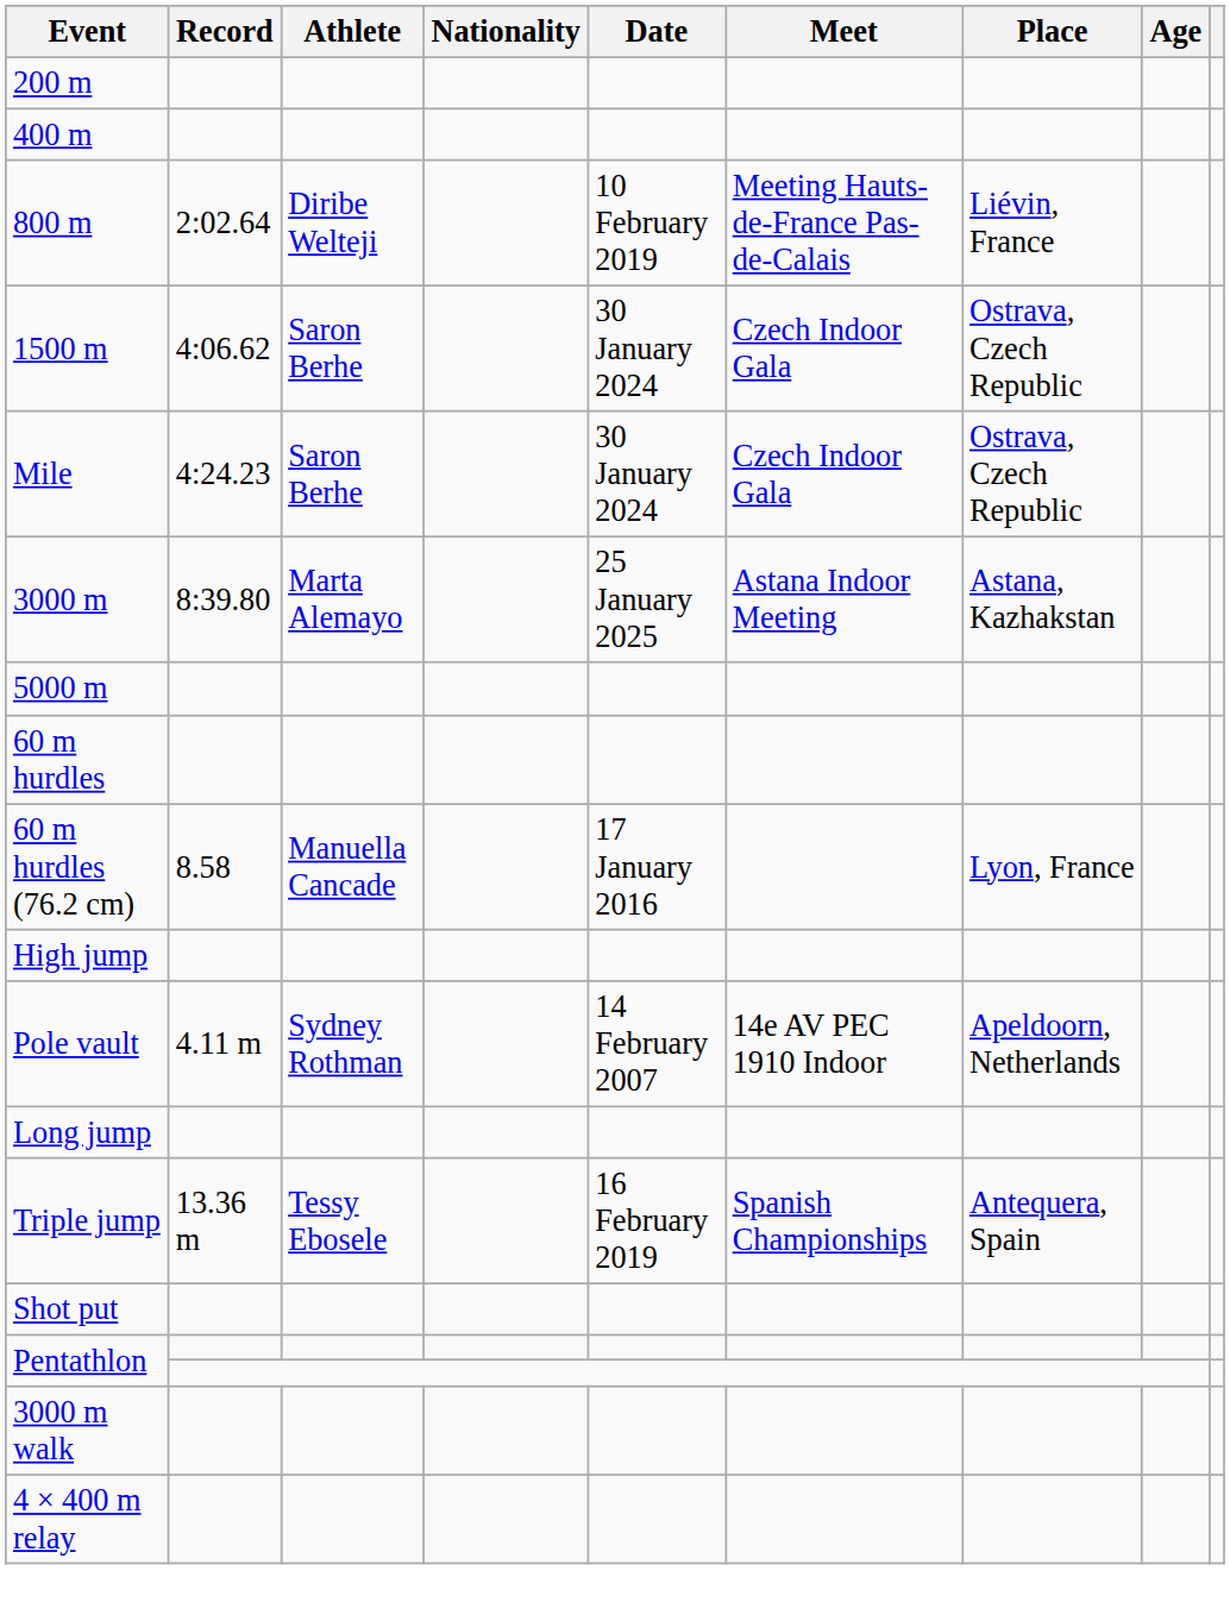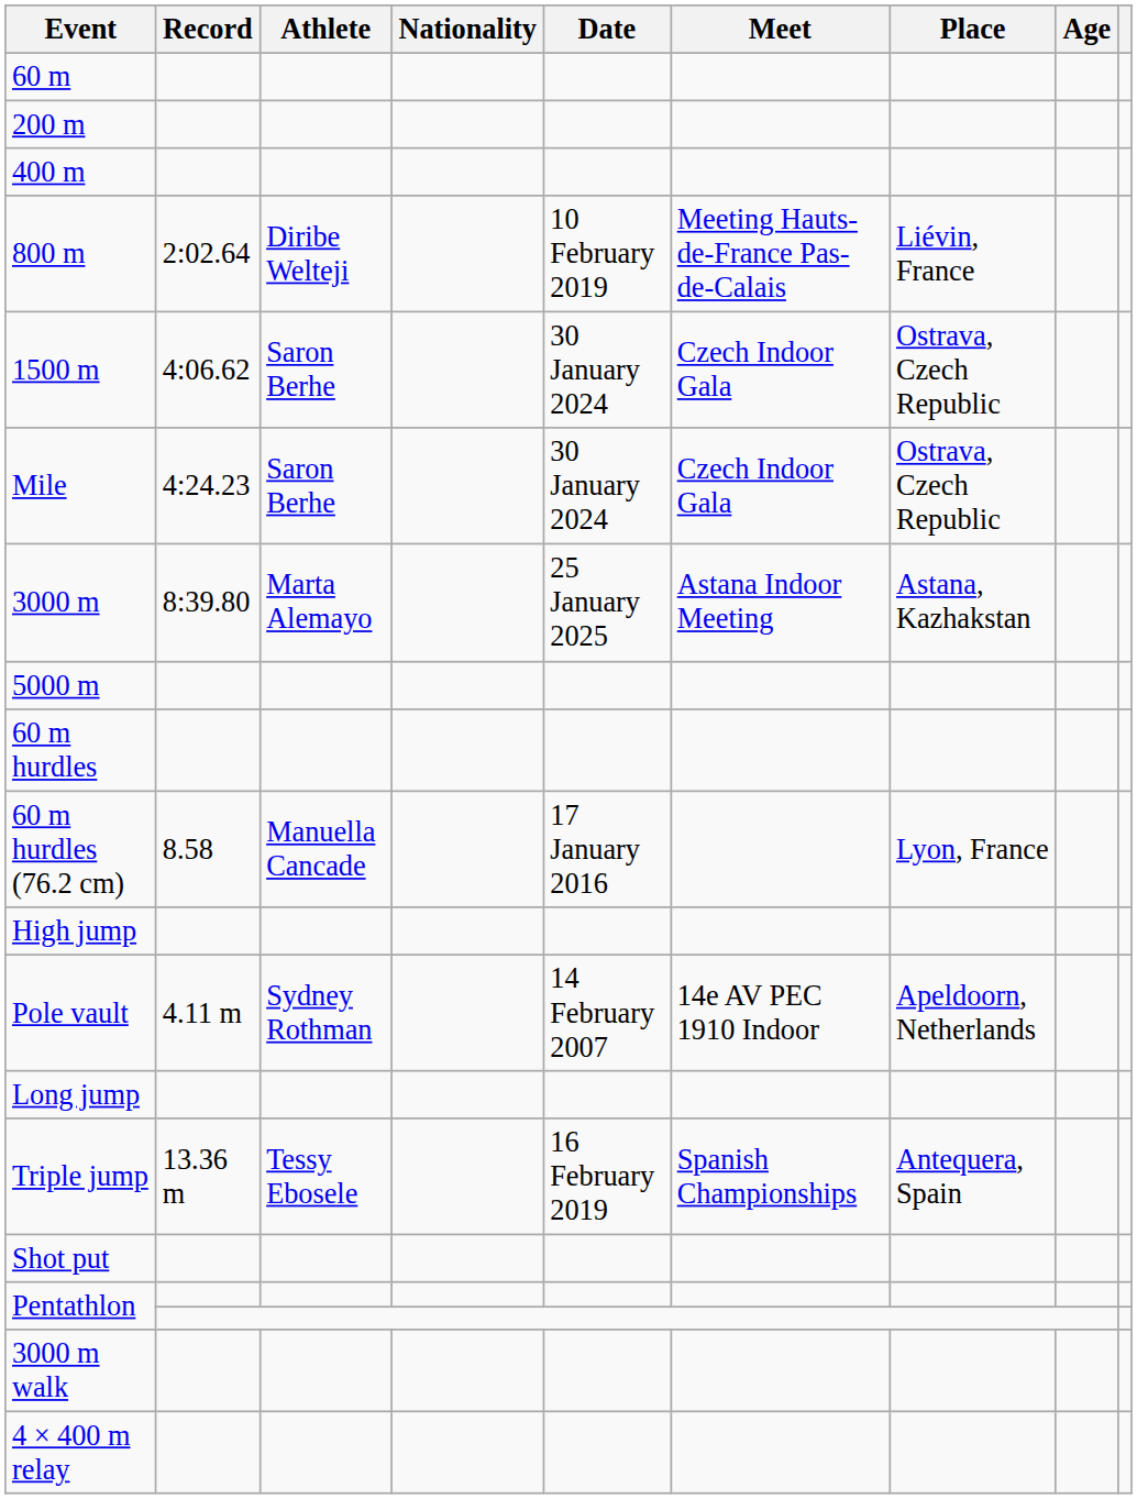+ row: 60 m
